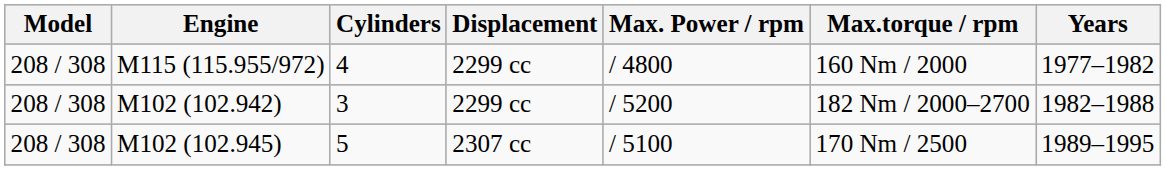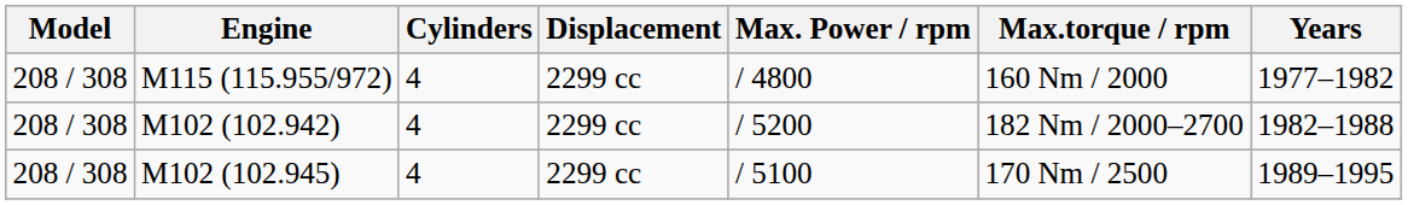M102 (102.942) | Cylinders: 3 -> 4
M102 (102.945) | Cylinders: 5 -> 4
M102 (102.945) | Displacement: 2307 cc -> 2299 cc
